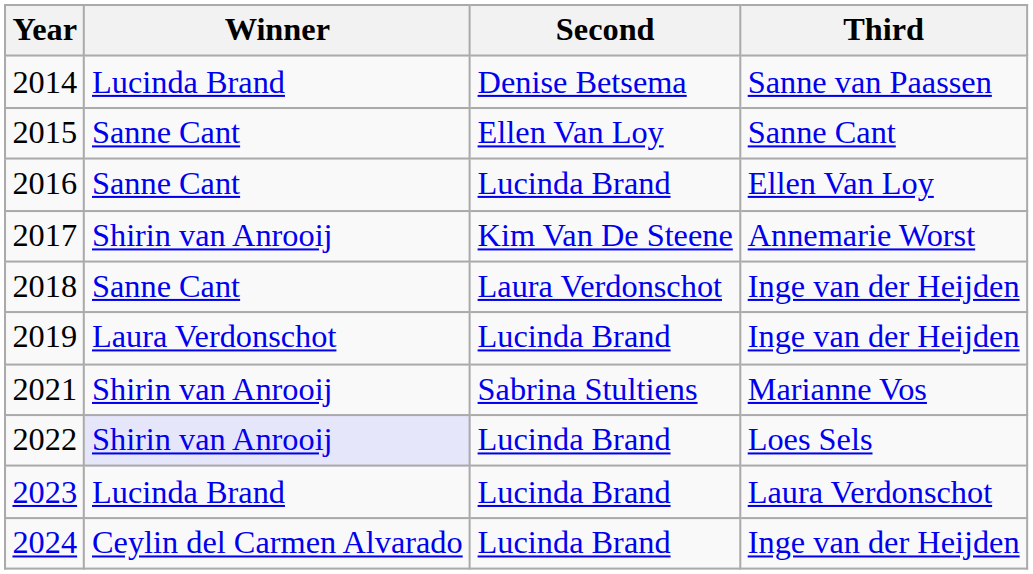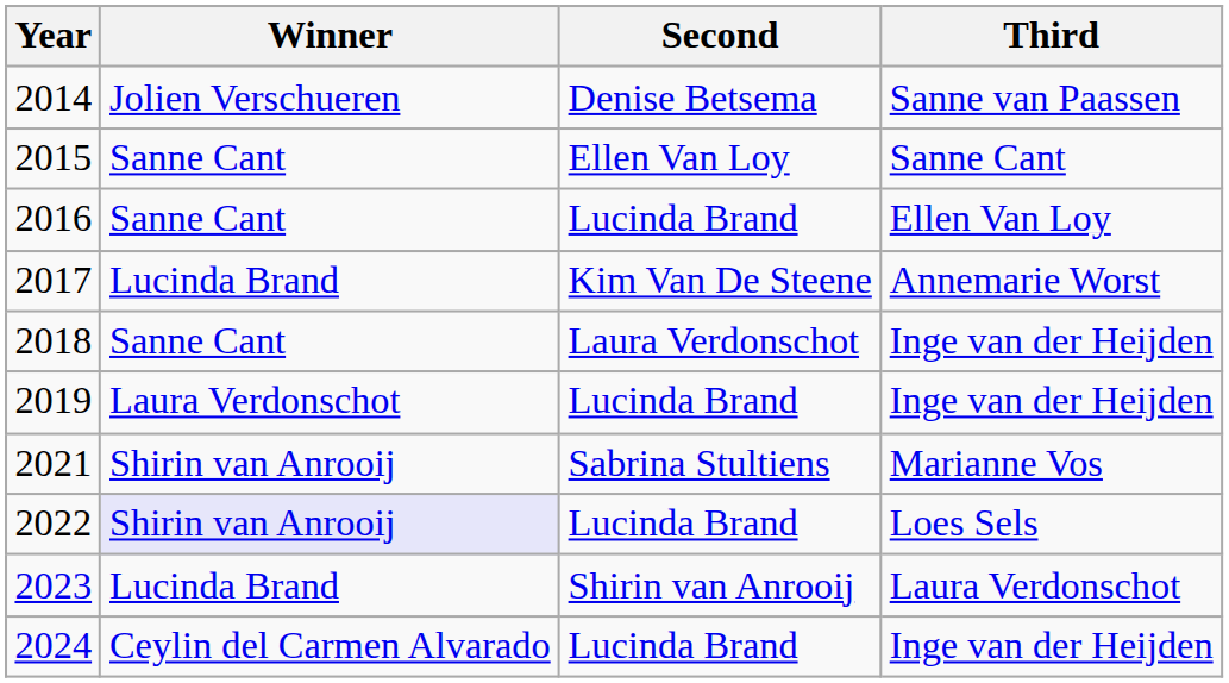2014 | Winner: Lucinda Brand -> Jolien Verschueren
2017 | Winner: Shirin van Anrooij -> Lucinda Brand
2023 | Second: Lucinda Brand -> Shirin van Anrooij
